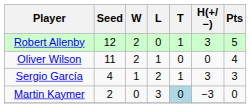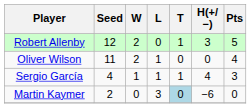Sergio García | L: 2 -> 1
Sergio García | H(+/−): 3 -> 4
Martin Kaymer | H(+/−): −3 -> −6
